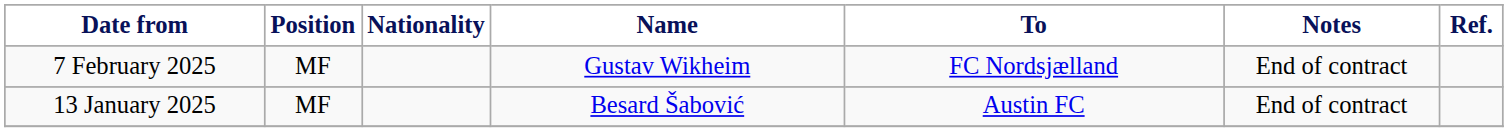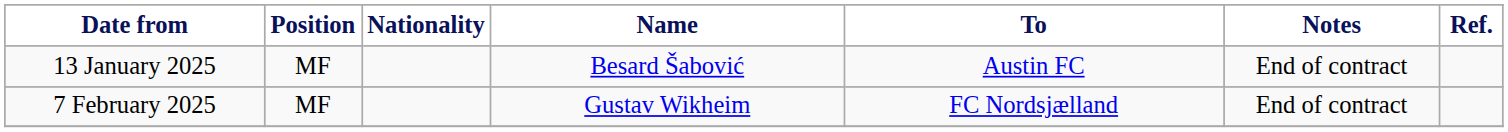rows swapped: 13 January 2025 <-> 7 February 2025
